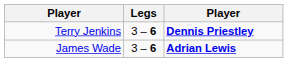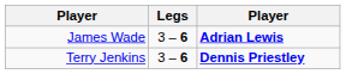rows swapped: Terry Jenkins <-> James Wade
